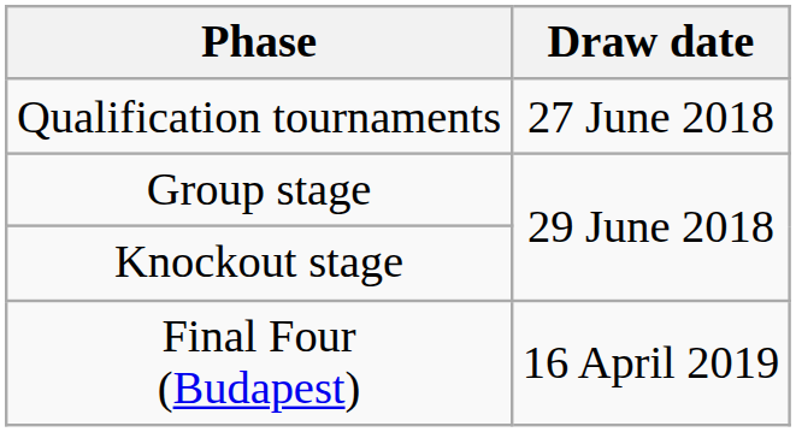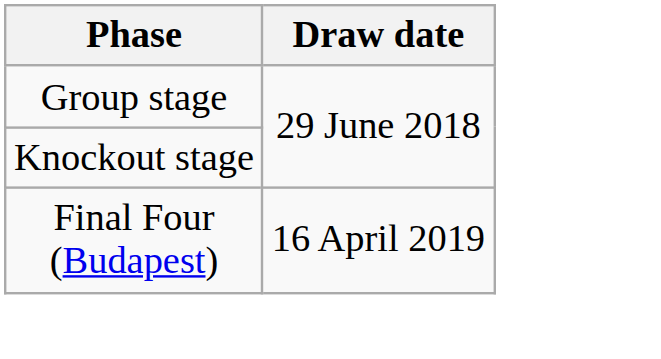- row: Qualification tournaments | 27 June 2018
